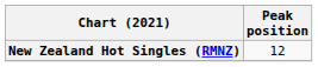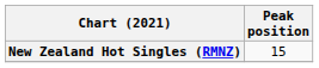New Zealand Hot Singles (RMNZ) | Peak position: 12 -> 15
